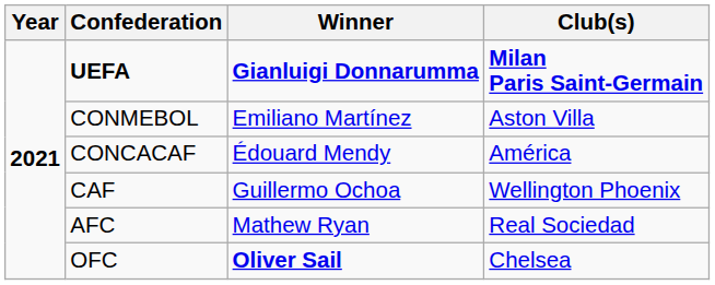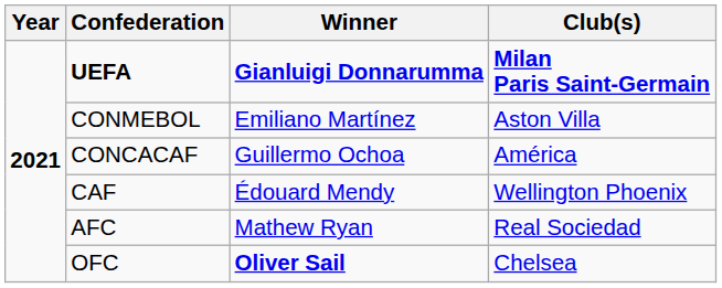CONCACAF | Winner: Édouard Mendy -> Guillermo Ochoa
CAF | Winner: Guillermo Ochoa -> Édouard Mendy
